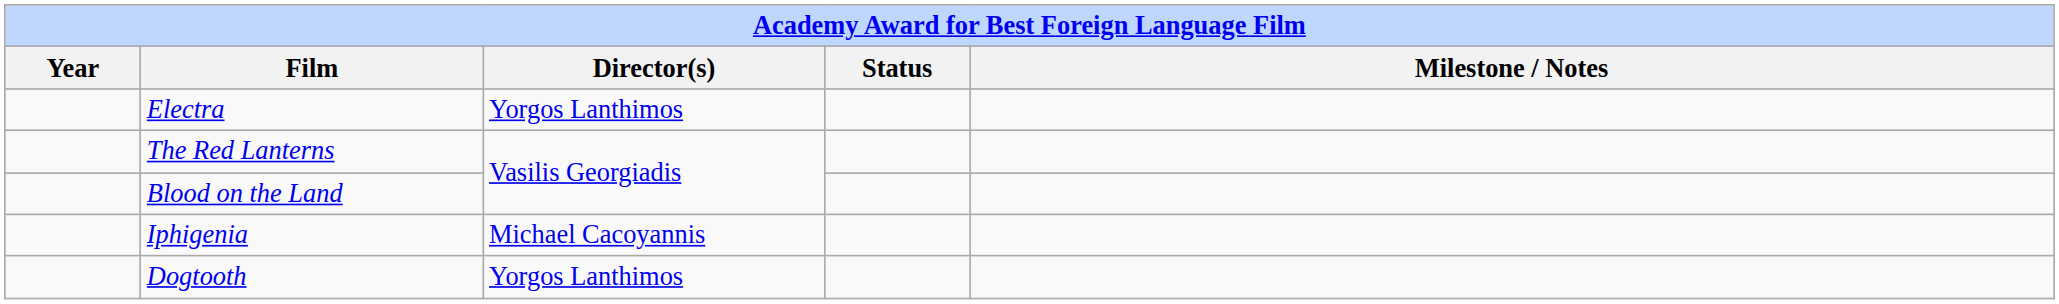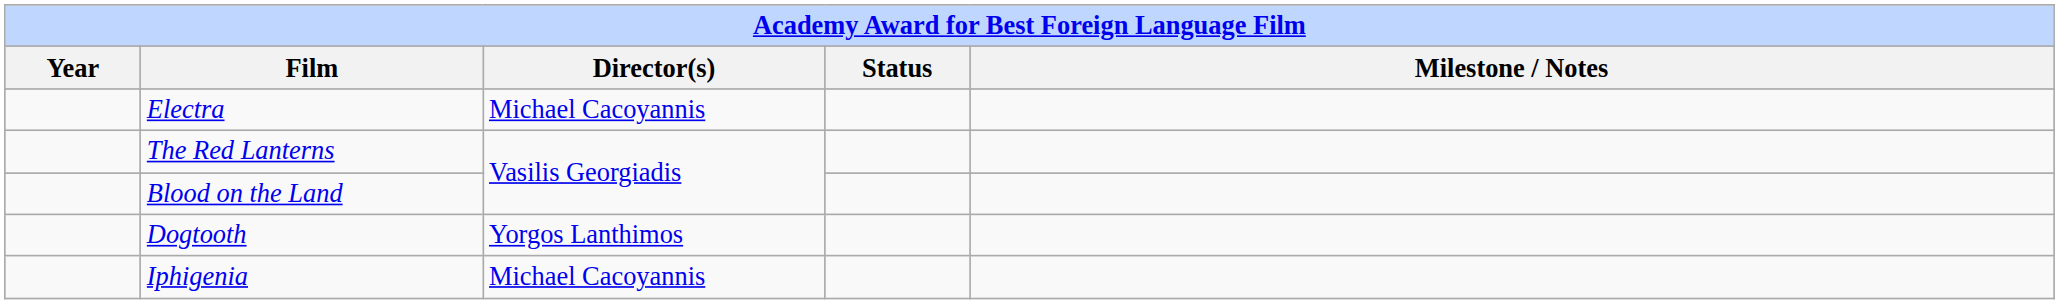Electra | Director(s): Yorgos Lanthimos -> Michael Cacoyannis
rows swapped: Iphigenia <-> Dogtooth
